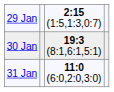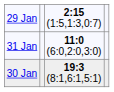rows swapped: 30 Jan <-> 31 Jan
